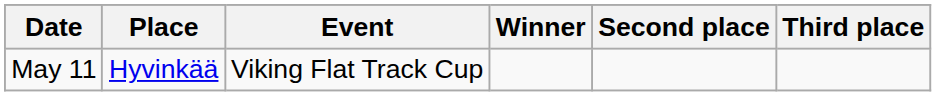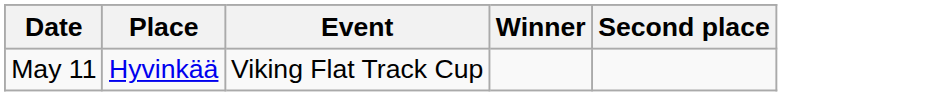- column: Third place
